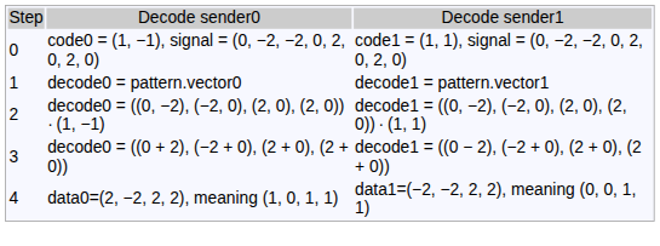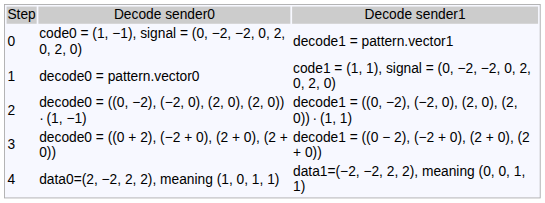code0 = (1, −1), signal = (0, −2, −2, 0, 2, 0, 2, 0) | column 3: code1 = (1, 1), signal = (0, −2, −2, 0, 2, 0, 2, 0) -> decode1 = pattern.vector1
decode0 = pattern.vector0 | column 3: decode1 = pattern.vector1 -> code1 = (1, 1), signal = (0, −2, −2, 0, 2, 0, 2, 0)
